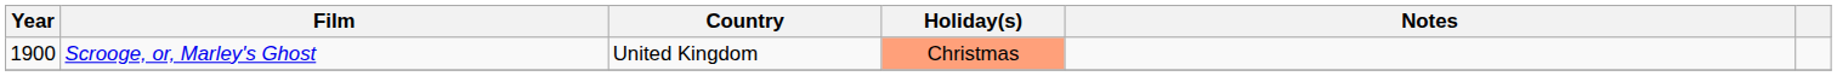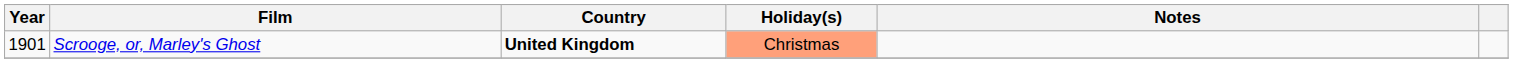Scrooge, or, Marley's Ghost | Year: 1900 -> 1901
Scrooge, or, Marley's Ghost | Country: normal -> bold
